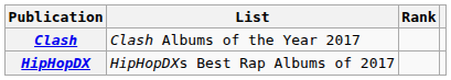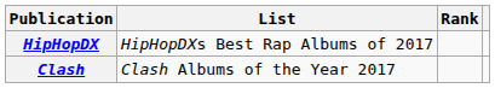rows swapped: Clash <-> HipHopDX
